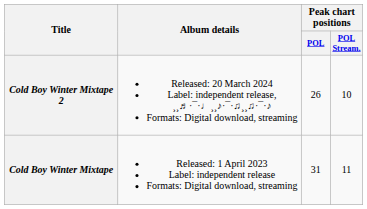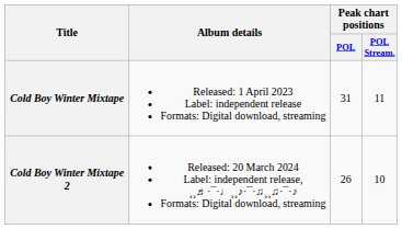rows swapped: Cold Boy Winter Mixtape <-> Cold Boy Winter Mixtape 2
